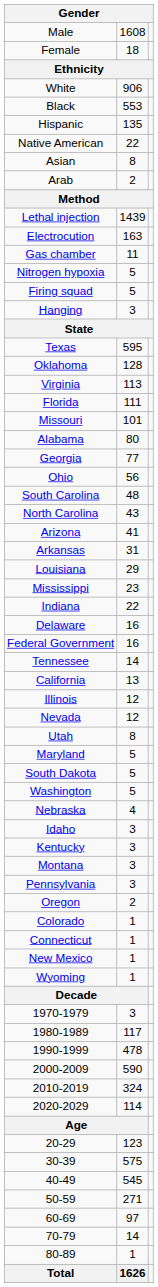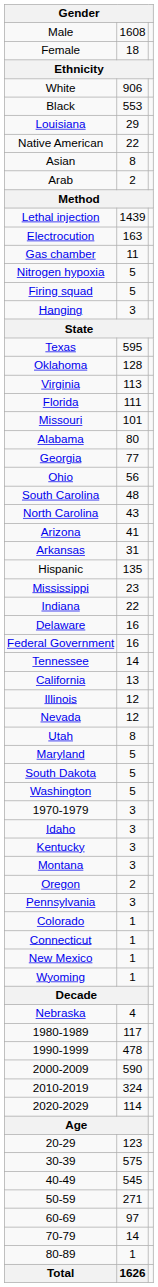rows swapped: Hispanic <-> Louisiana
rows swapped: Nebraska <-> 1970-1979
rows swapped: Pennsylvania <-> Oregon
